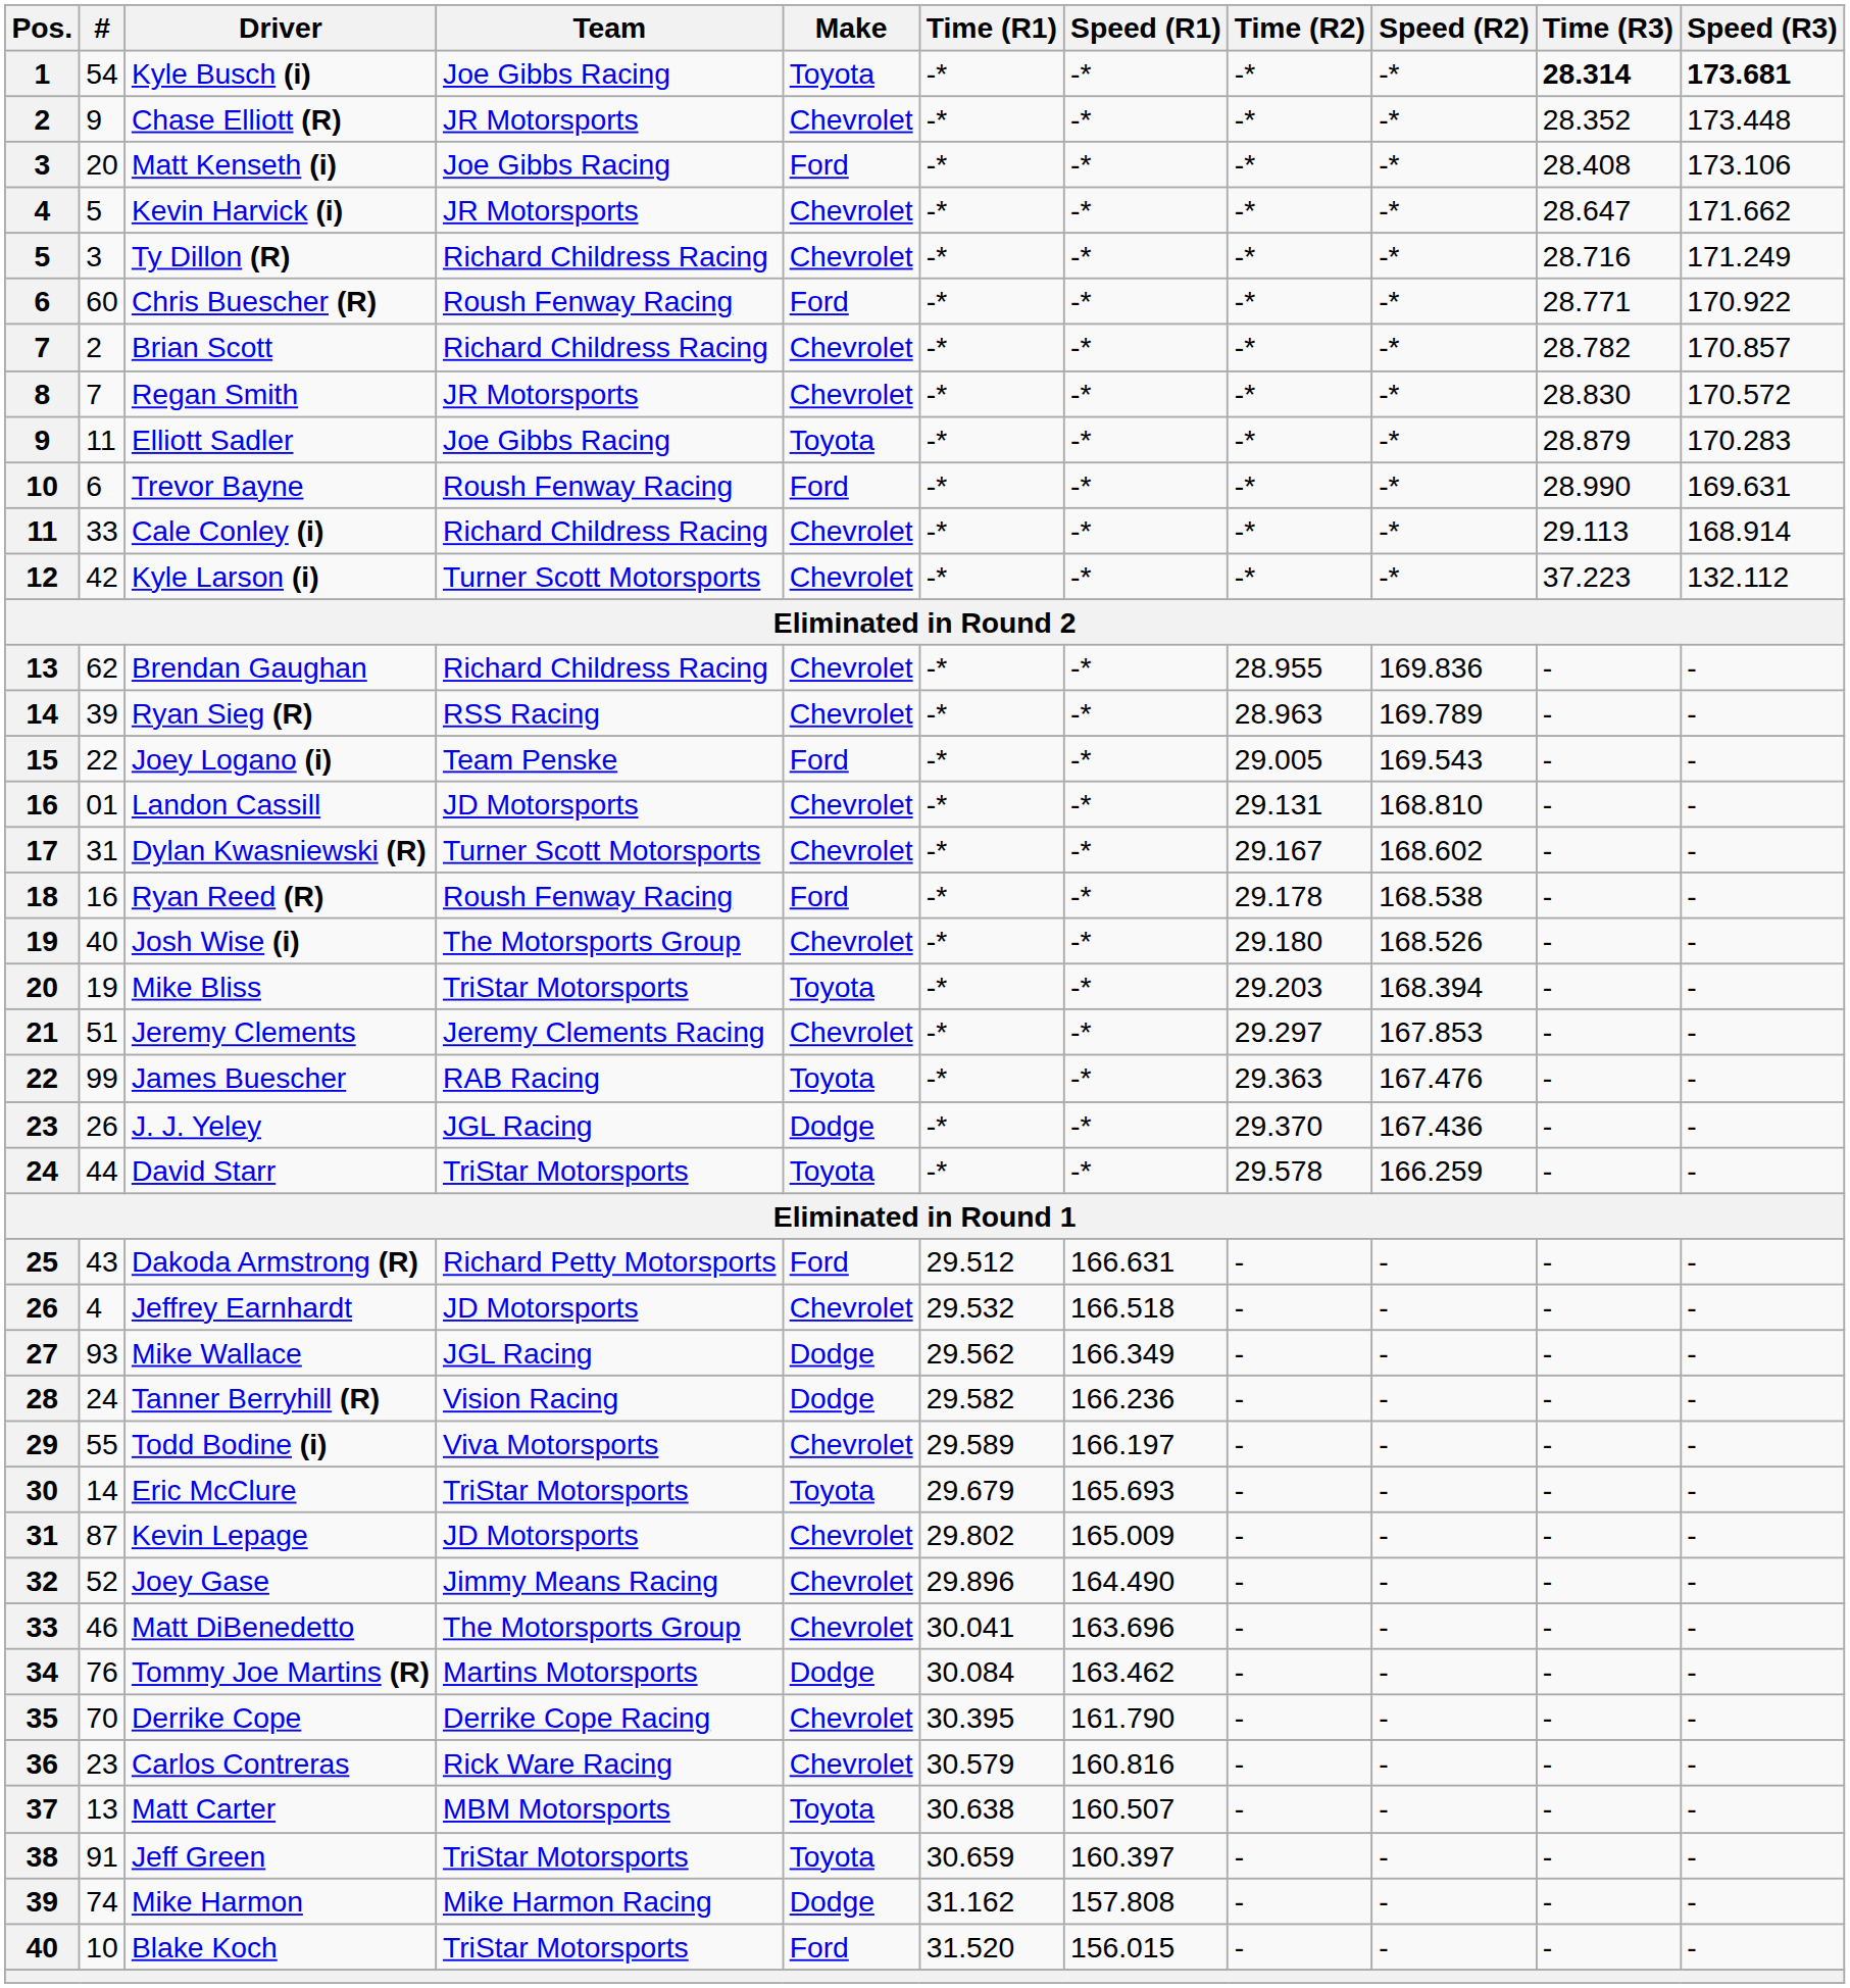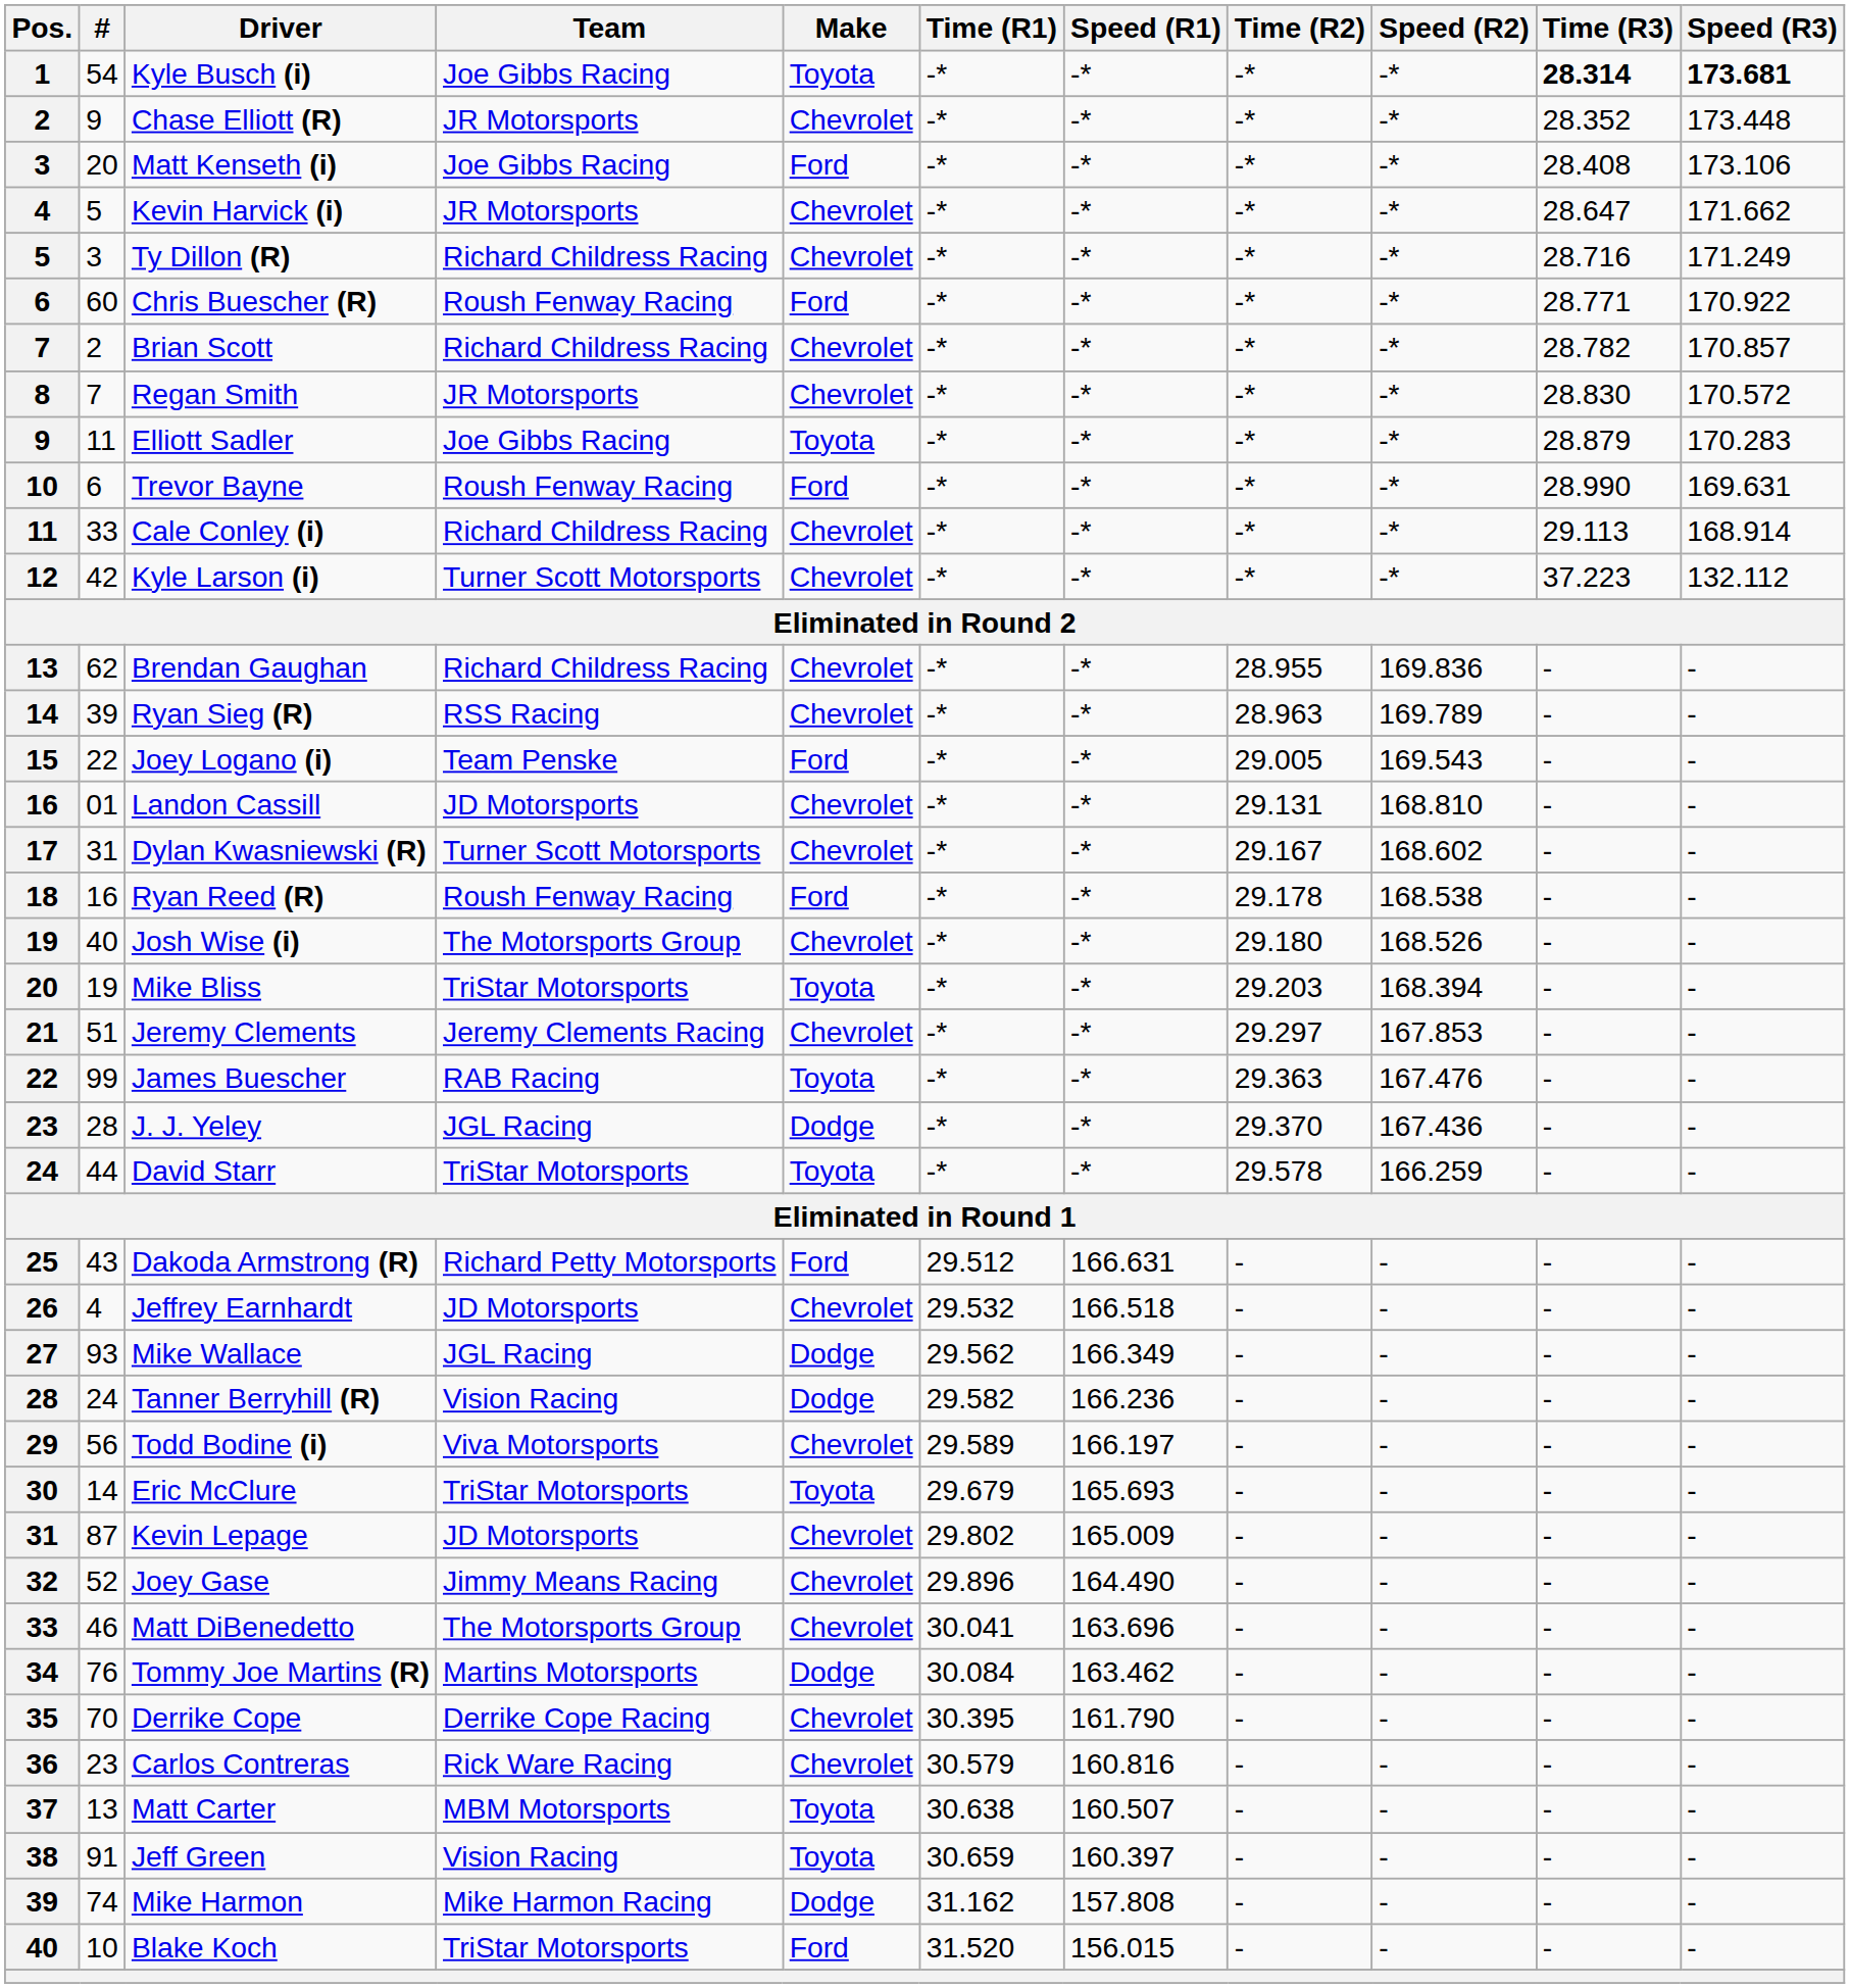J. J. Yeley | #: 26 -> 28
Todd Bodine (i) | #: 55 -> 56
Jeff Green | Team: TriStar Motorsports -> Vision Racing
